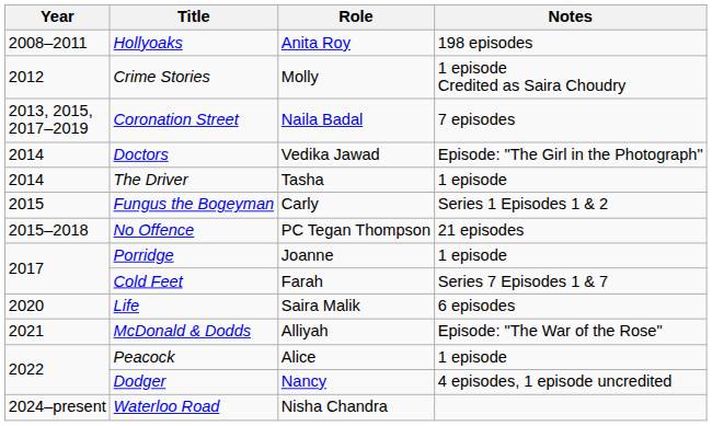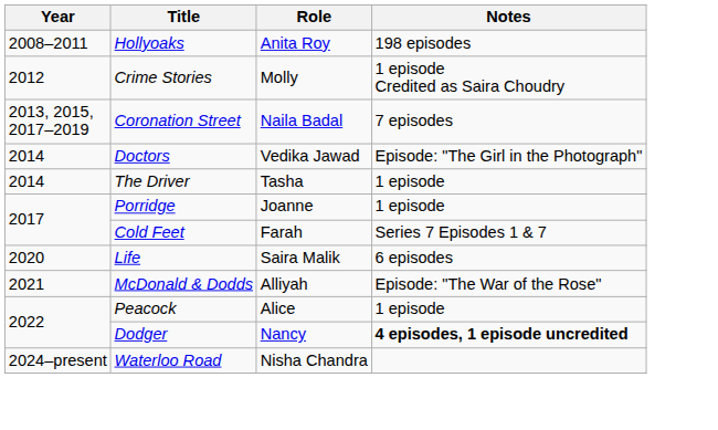- row: 2015 | Fungus the Bogeyman | Carly | Series 1 Episodes 1 & 2
- row: 2015–2018 | No Offence | PC Tegan Thompson | 21 episodes
Dodger | Notes: normal -> bold
